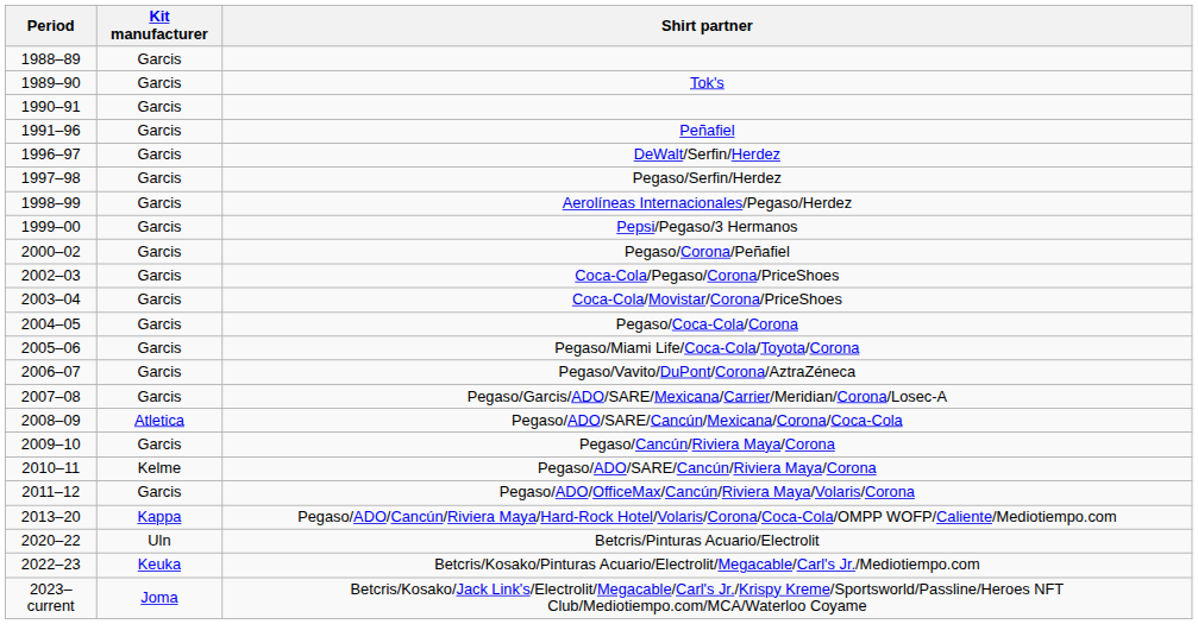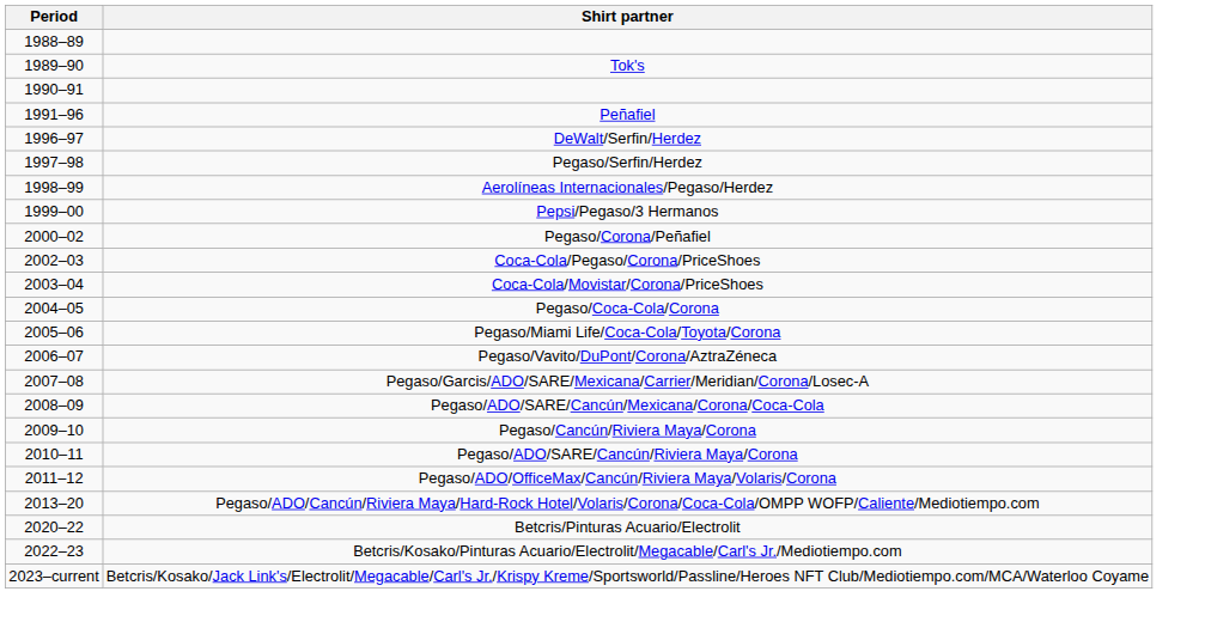- column: Kit manufacturer | Garcis | Garcis | Garcis | Garcis | Garcis | Garcis | Garcis | Garcis | Garcis | Garcis | Garcis | Garcis | Garcis | Garcis | Garcis | Atletica | Garcis | Kelme | Garcis | Kappa | Uln | Keuka | Joma
